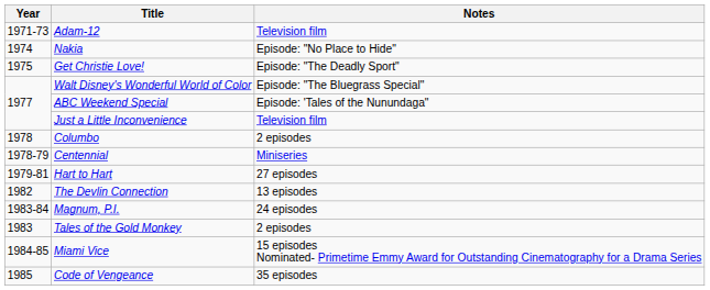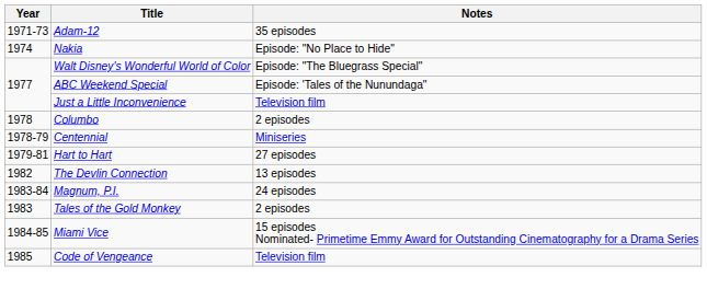Adam-12 | Notes: Television film -> 35 episodes
- row: 1975 | Get Christie Love! | Episode: "The Deadly Sport"
Code of Vengeance | Notes: 35 episodes -> Television film
